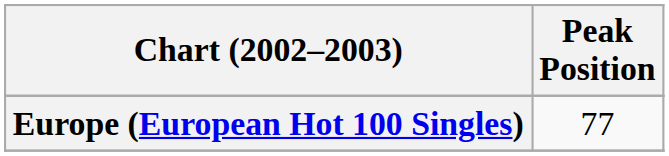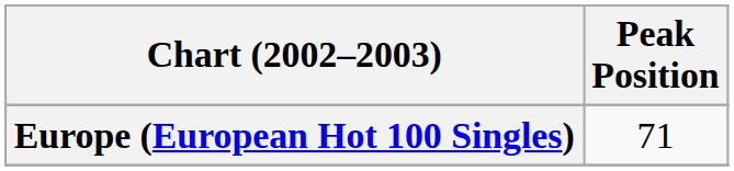Europe (European Hot 100 Singles) | Peak Position: 77 -> 71
